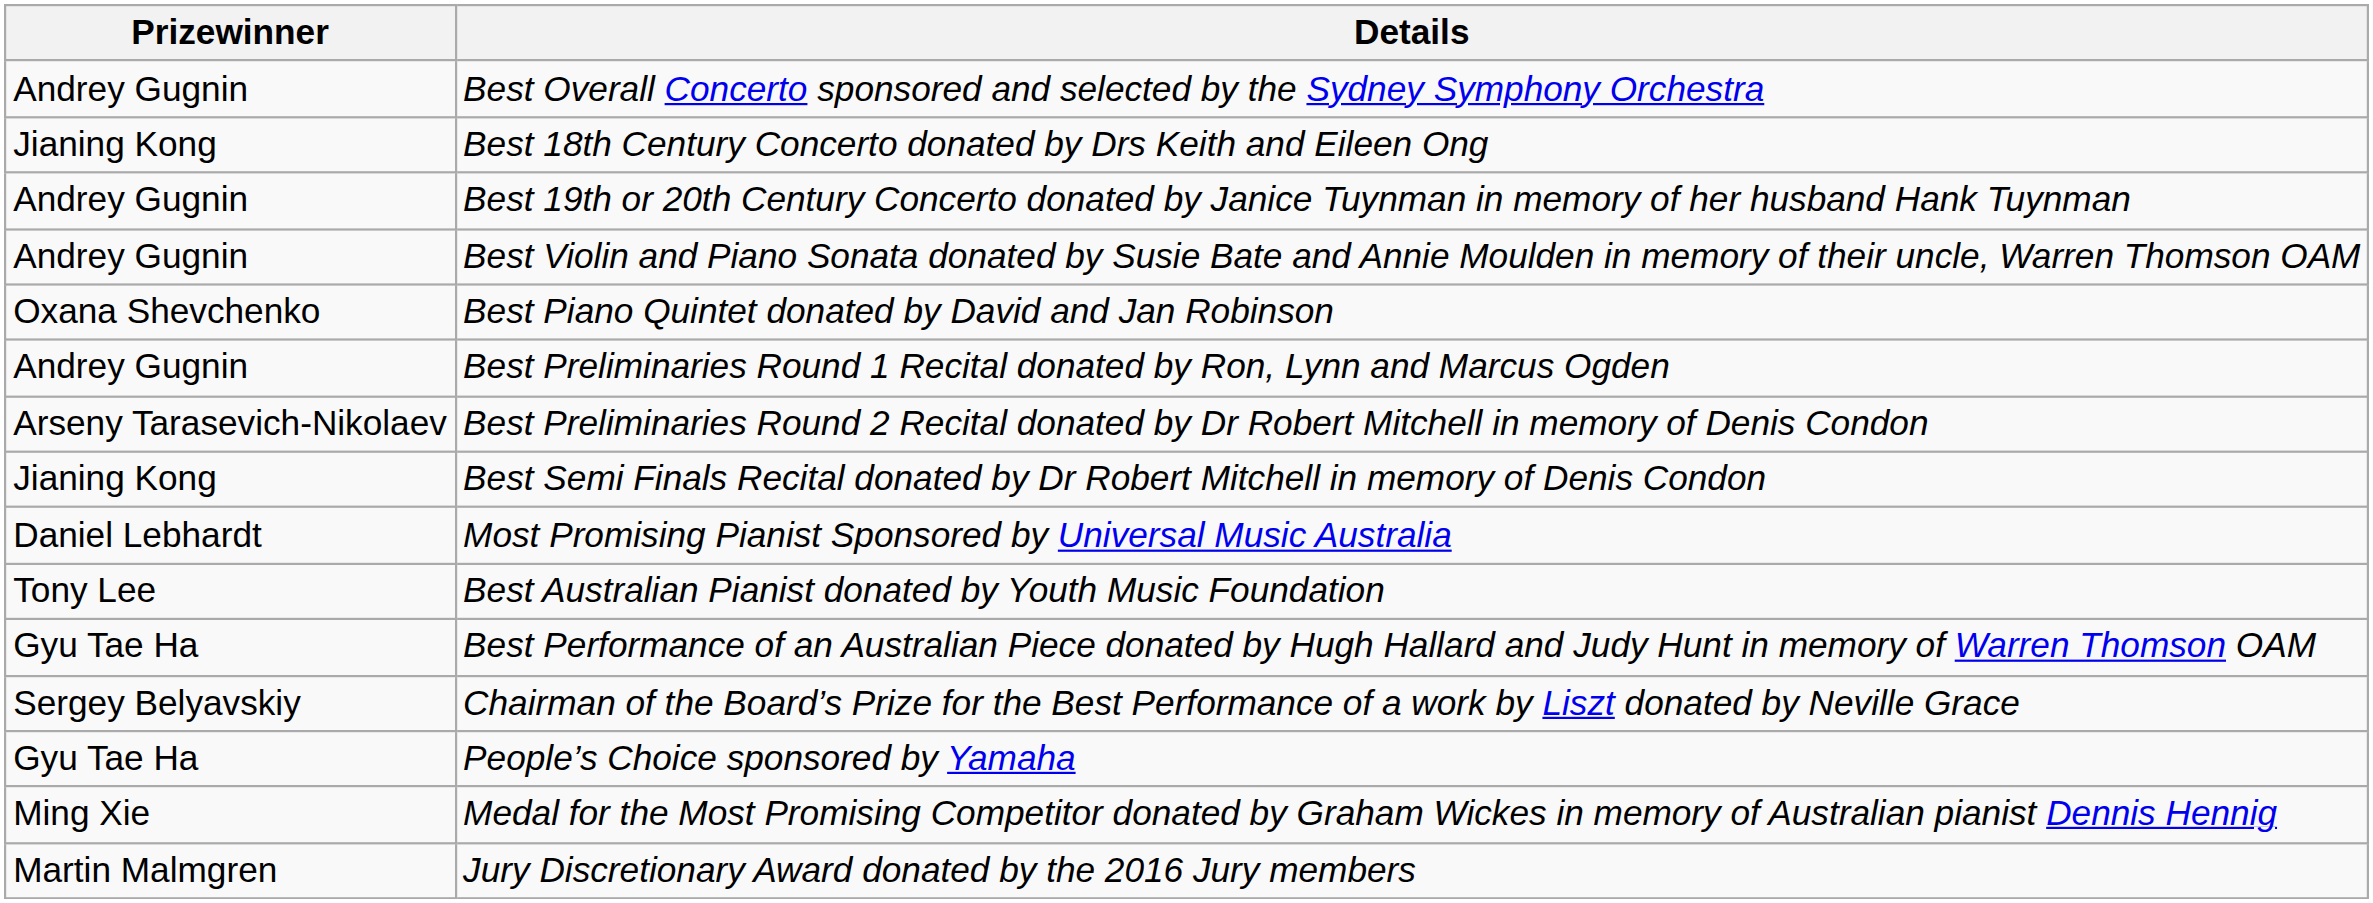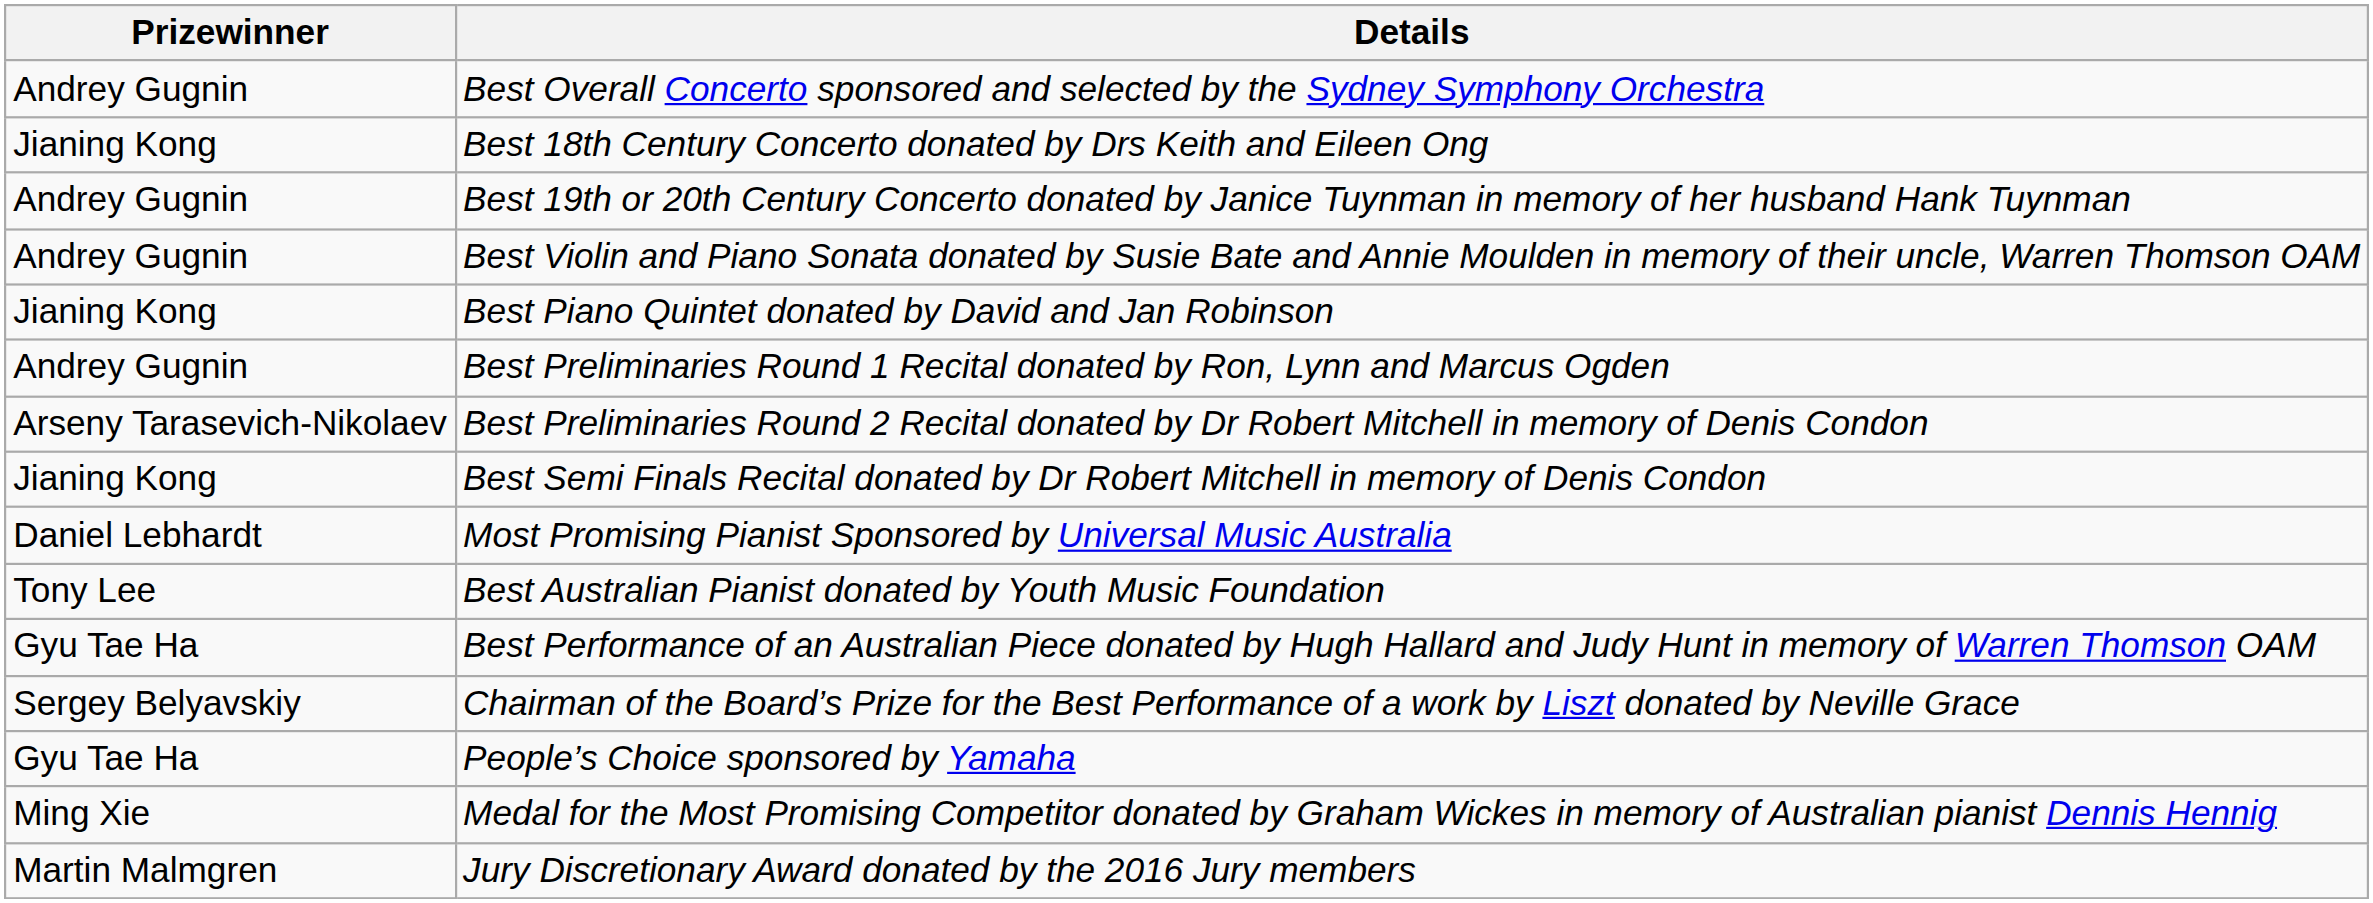Best Piano Quintet donated by David and Jan Robinson | Prizewinner: Oxana Shevchenko -> Jianing Kong
